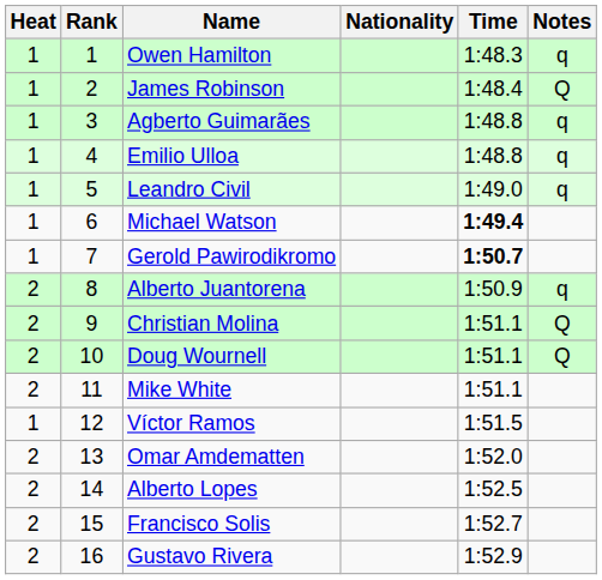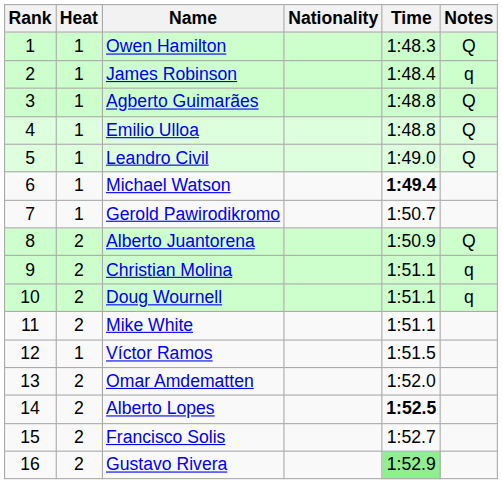columns swapped: Rank <-> Heat
Owen Hamilton | Notes: q -> Q
James Robinson | Notes: Q -> q
Agberto Guimarães | Notes: q -> Q
Emilio Ulloa | Notes: q -> Q
Leandro Civil | Notes: q -> Q
Gerold Pawirodikromo | Time: bold -> normal
Alberto Juantorena | Notes: q -> Q
Christian Molina | Notes: Q -> q
Doug Wournell | Notes: Q -> q
Alberto Lopes | Time: normal -> bold
Gustavo Rivera | Time: no background -> lightgreen background
